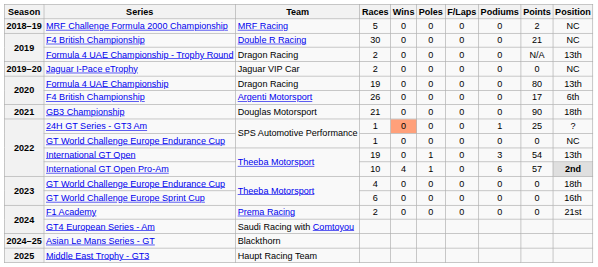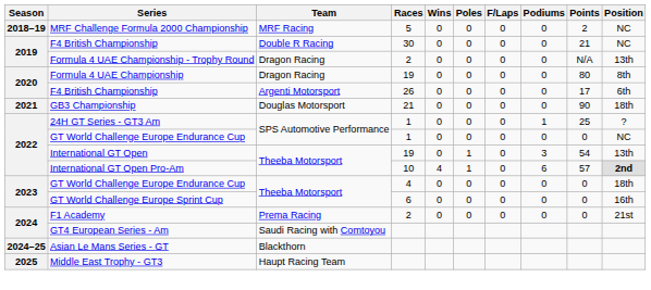- row: 2019–20 | Jaguar I-Pace eTrophy | Jaguar VIP Car | 2 | 0 | 0 | 0 | 0 | 0 | NC
Formula 4 UAE Championship | Position: 13th -> 8th
24H GT Series - GT3 Am | Wins: lightsalmon background -> no background
